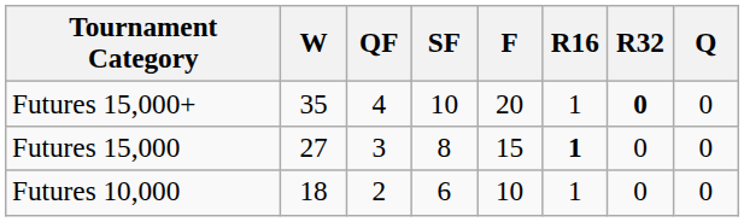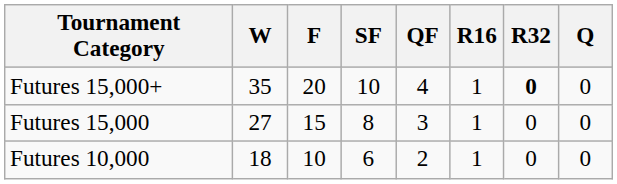columns swapped: F <-> QF
Futures 15,000 | R16: bold -> normal
